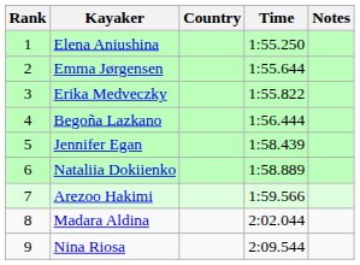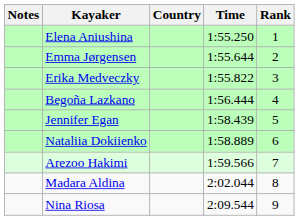columns swapped: Rank <-> Notes
